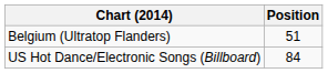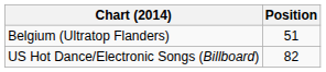US Hot Dance/Electronic Songs (Billboard) | Position: 84 -> 82
